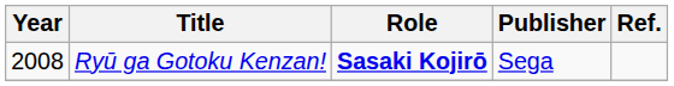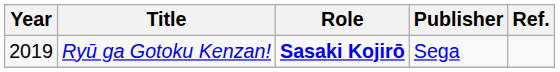Ryū ga Gotoku Kenzan! | Year: 2008 -> 2019
